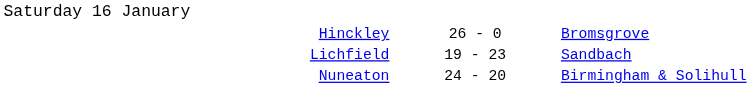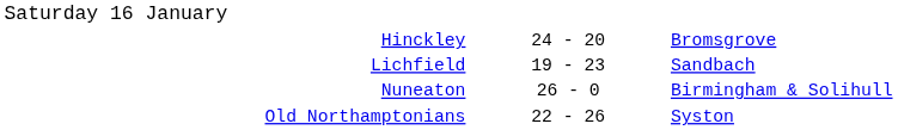Hinckley | column 2: 26 - 0 -> 24 - 20
Nuneaton | column 2: 24 - 20 -> 26 - 0
+ row: Old Northamptonians | 22 - 26 | Syston
